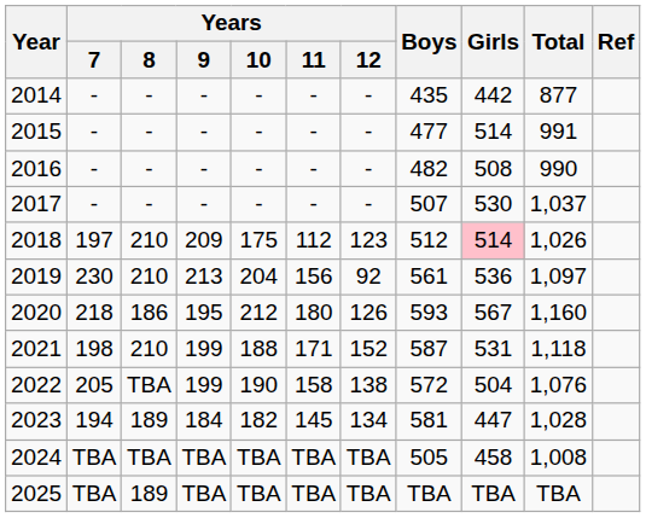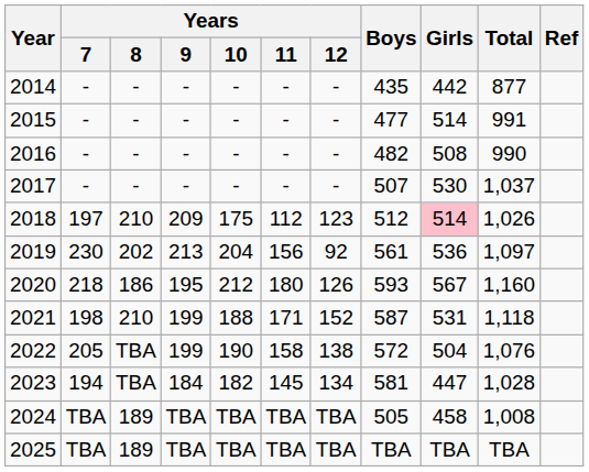2019 | Years / 8: 210 -> 202
2023 | Years / 8: 189 -> TBA
2024 | Years / 8: TBA -> 189
